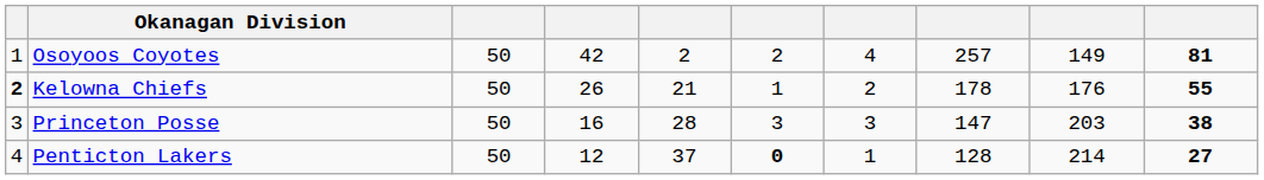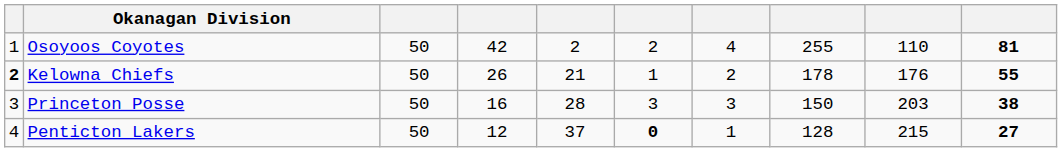Osoyoos Coyotes | column 8: 257 -> 255
Osoyoos Coyotes | column 9: 149 -> 110
Princeton Posse | column 8: 147 -> 150
Penticton Lakers | column 9: 214 -> 215
